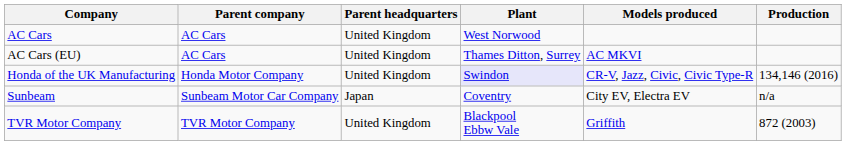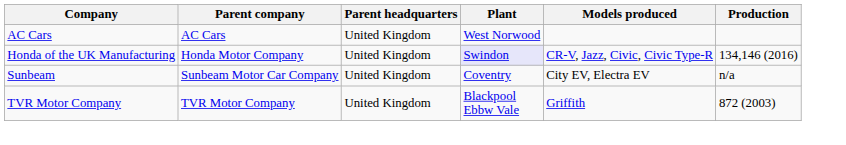- row: AC Cars (EU) | AC Cars | United Kingdom | Thames Ditton, Surrey | AC MKVI
Sunbeam | Parent headquarters: Japan -> United Kingdom
